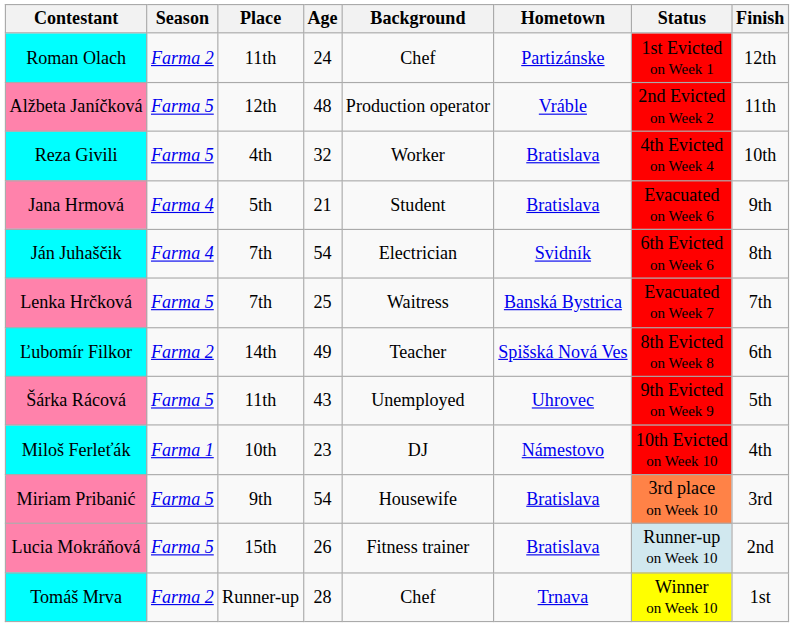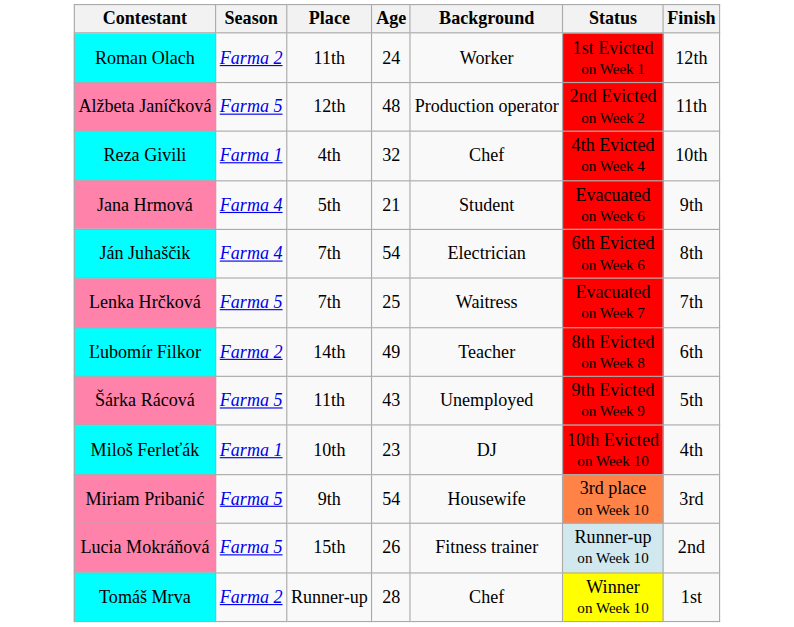- column: Hometown | Partizánske | Vráble | Bratislava | Bratislava | Svidník | Banská Bystrica | Spišská Nová Ves | Uhrovec | Námestovo | Bratislava | Bratislava | Trnava
Roman Olach | Background: Chef -> Worker
Reza Givili | Season: Farma 5 -> Farma 1
Reza Givili | Background: Worker -> Chef
